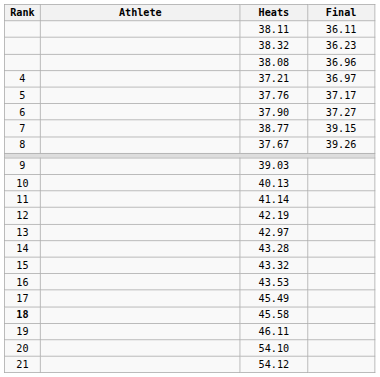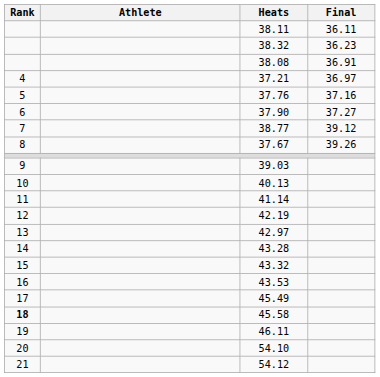38.08 | Final: 36.96 -> 36.91
37.76 | Final: 37.17 -> 37.16
38.77 | Final: 39.15 -> 39.12
